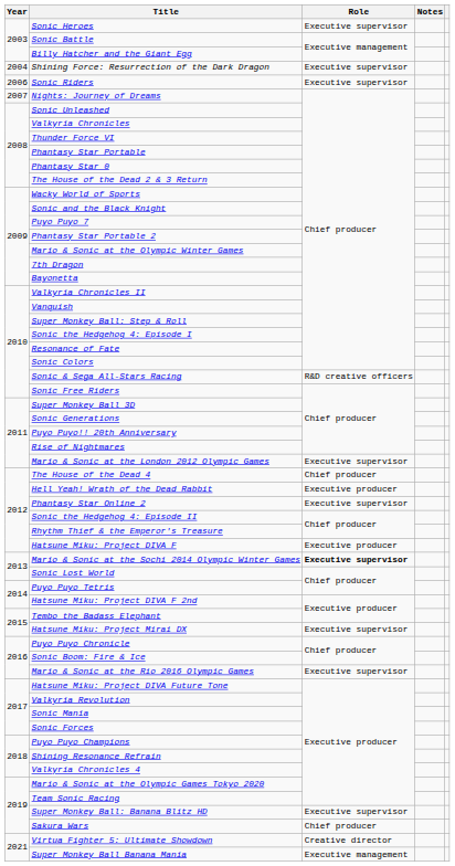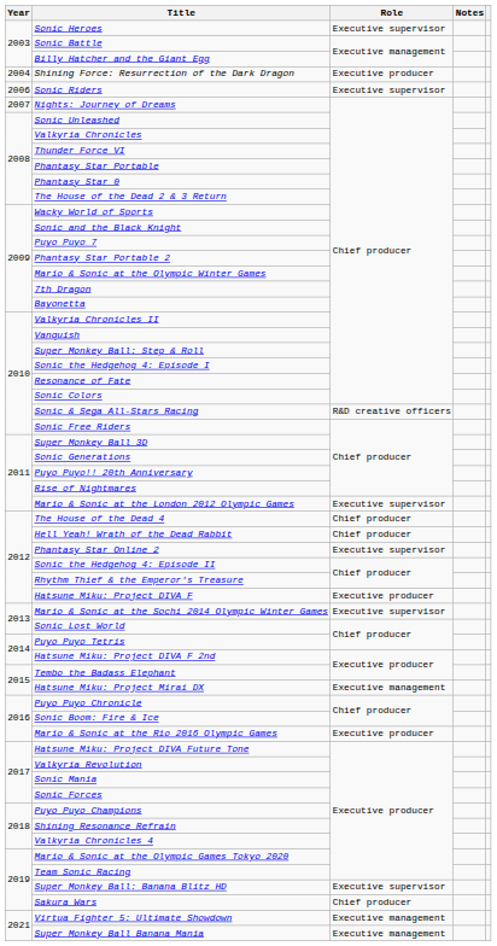Shining Force: Resurrection of the Dark Dragon | Role: Executive supervisor -> Executive producer
Hell Yeah! Wrath of the Dead Rabbit | Role: Executive producer -> Chief producer
Mario & Sonic at the Sochi 2014 Olympic Winter Games | Role: bold -> normal
Hatsune Miku: Project Mirai DX | Role: Executive supervisor -> Executive management
Mario & Sonic at the Rio 2016 Olympic Games | Role: Executive supervisor -> Executive producer
Virtua Fighter 5: Ultimate Showdown | Role: Creative director -> Executive management
